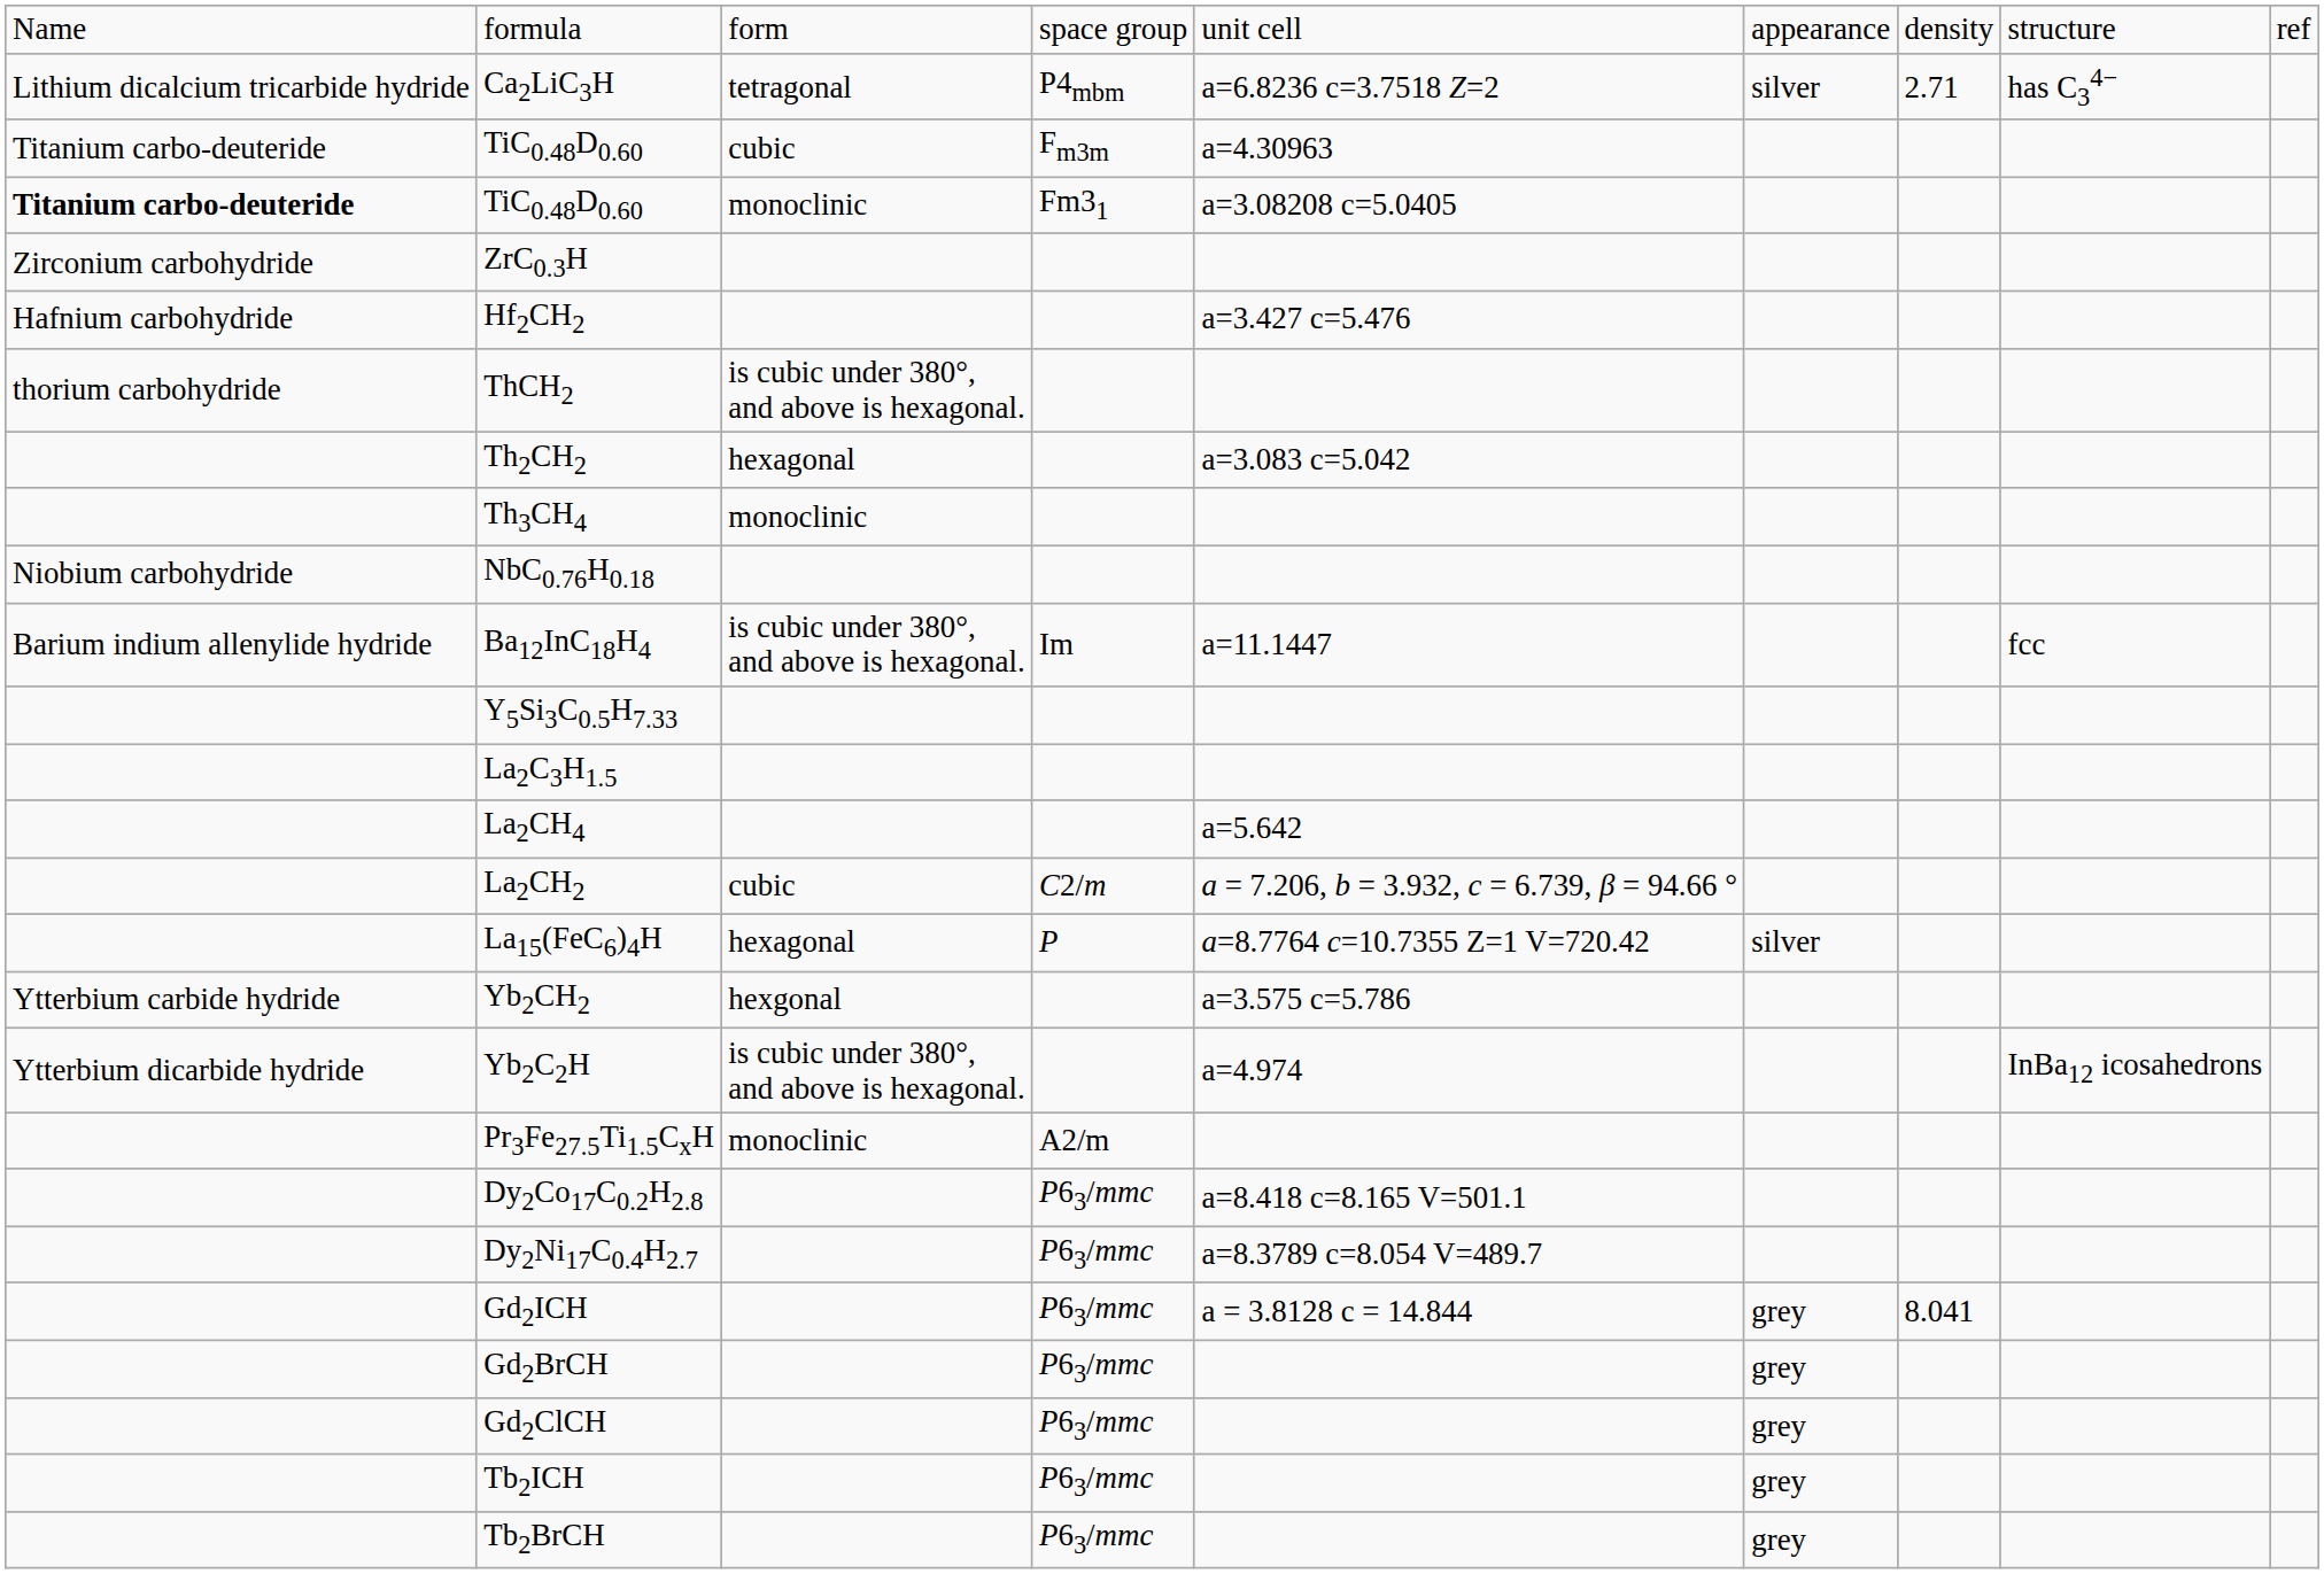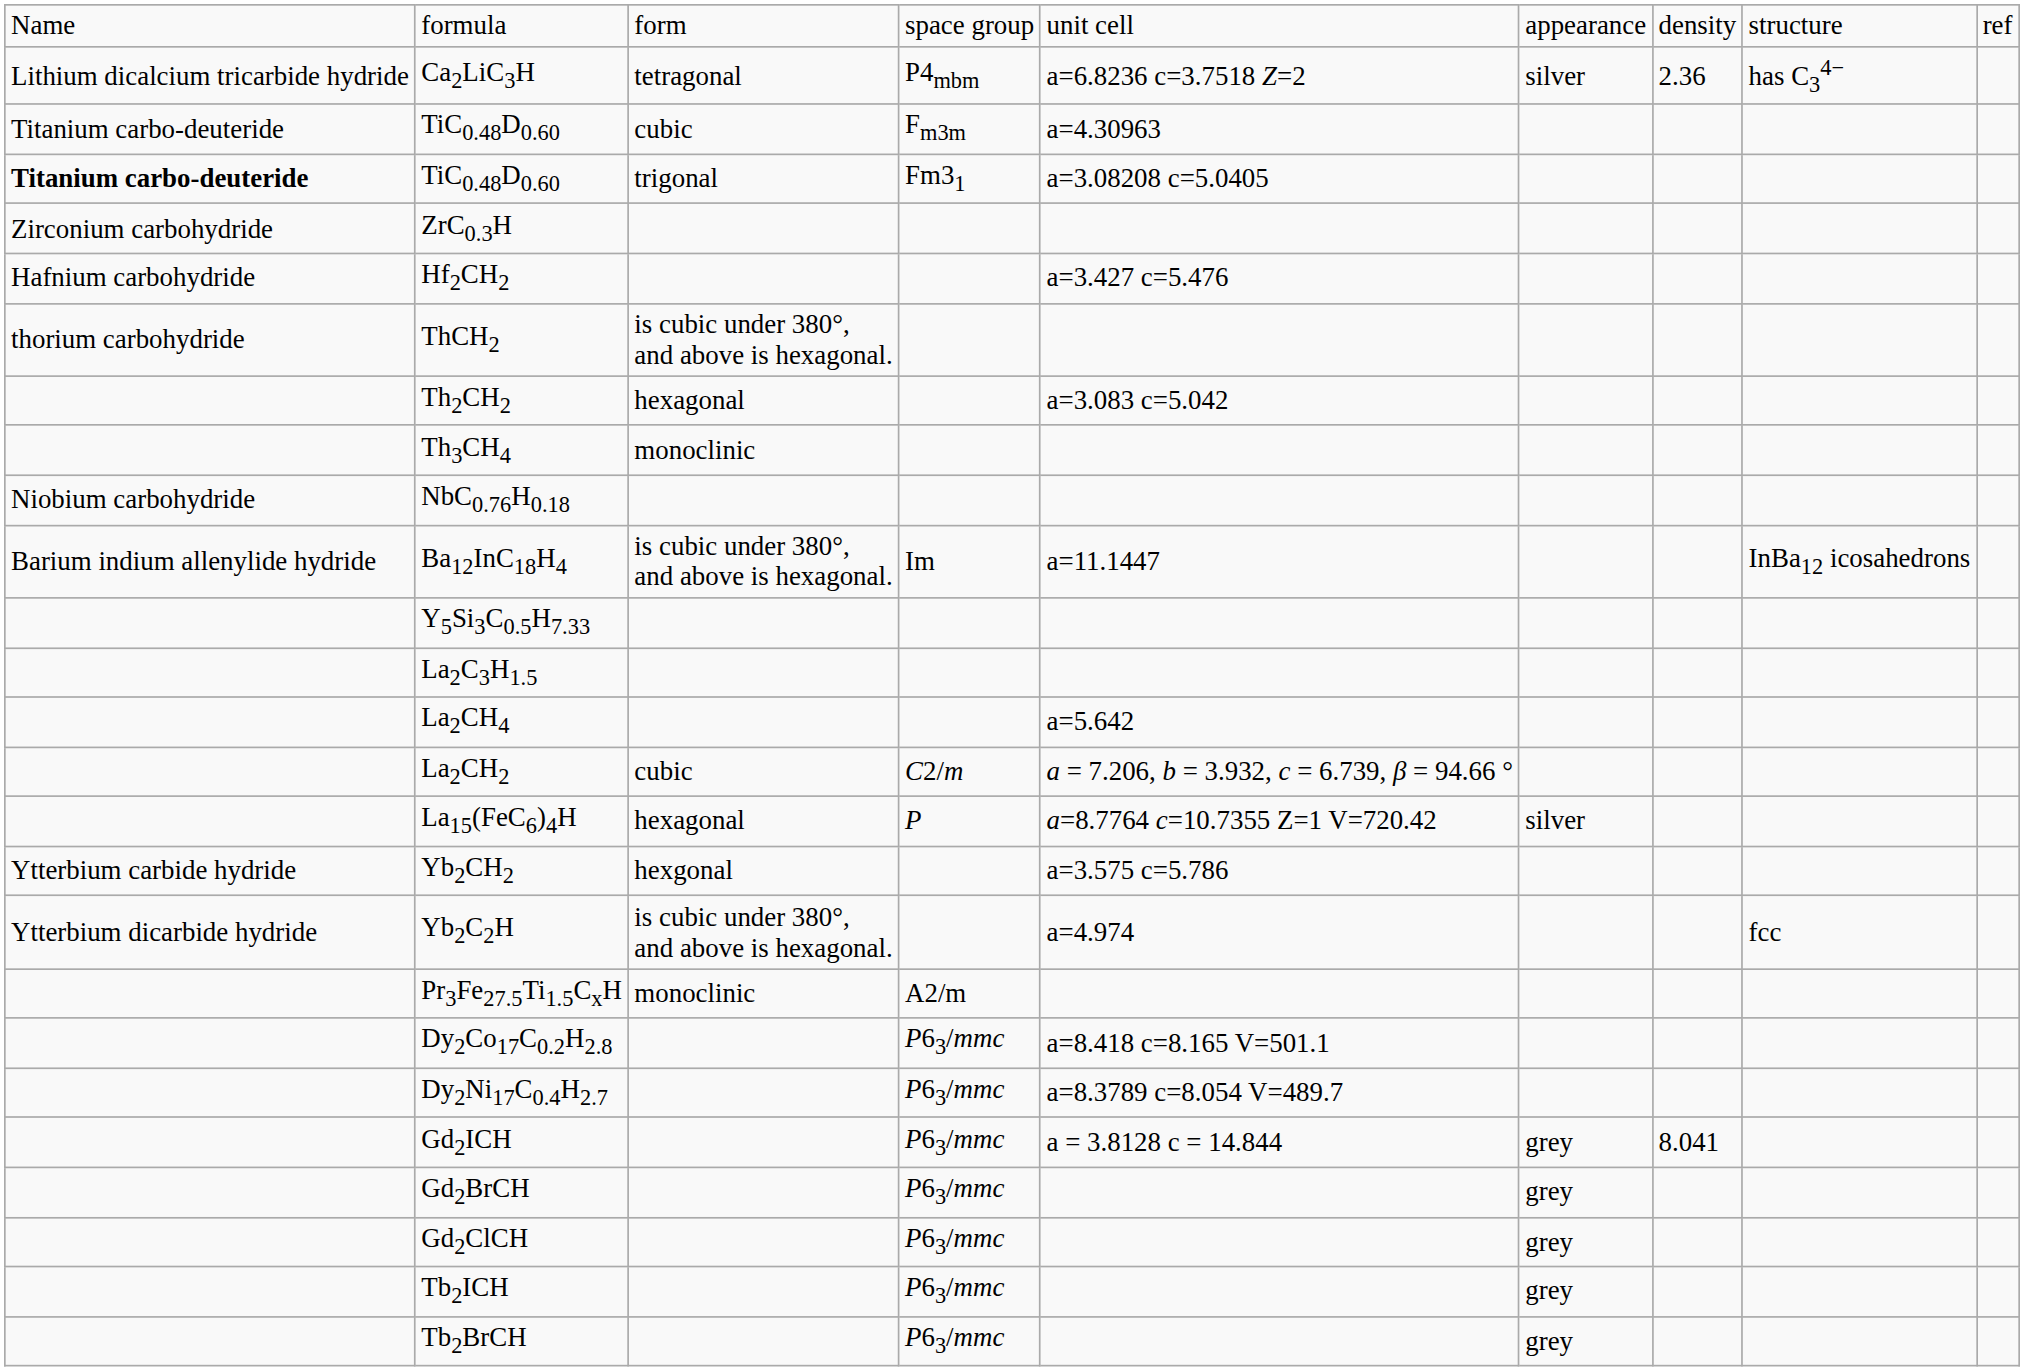Ca2LiC3H | column 7: 2.71 -> 2.36
TiC0.48D0.60 / Fm31 | column 3: monoclinic -> trigonal
Ba12InC18H4 | column 8: fcc -> InBa12 icosahedrons
Yb2C2H | column 8: InBa12 icosahedrons -> fcc
